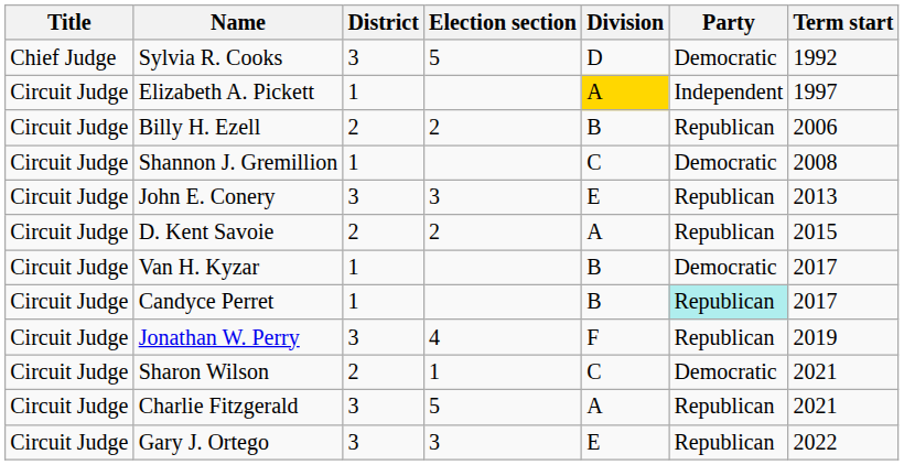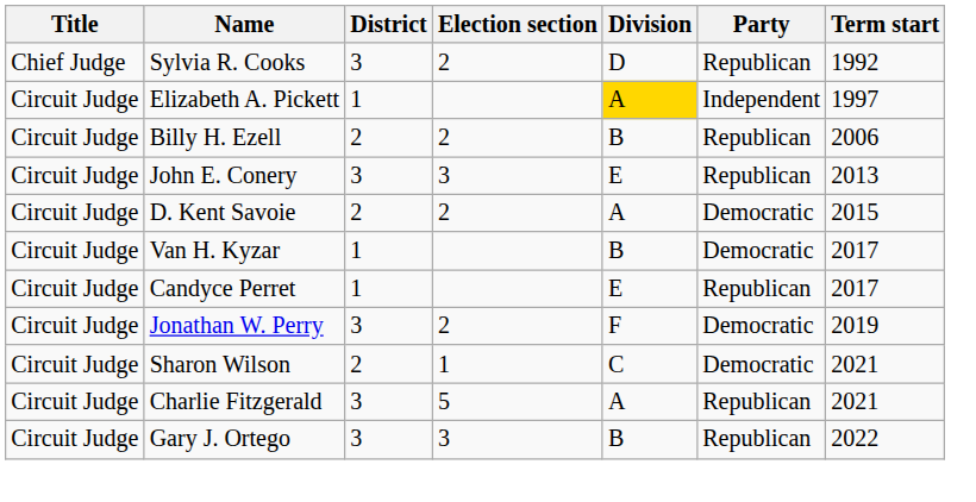Sylvia R. Cooks | Election section: 5 -> 2
Sylvia R. Cooks | Party: Democratic -> Republican
- row: Circuit Judge | Shannon J. Gremillion | 1 | C | Democratic | 2008
D. Kent Savoie | Party: Republican -> Democratic
Candyce Perret | Division: B -> E
Candyce Perret | Party: paleturquoise background -> no background
Jonathan W. Perry | Election section: 4 -> 2
Jonathan W. Perry | Party: Republican -> Democratic
Gary J. Ortego | Division: E -> B
